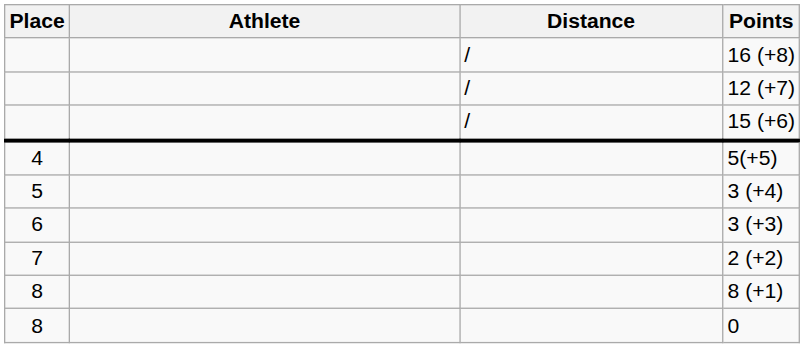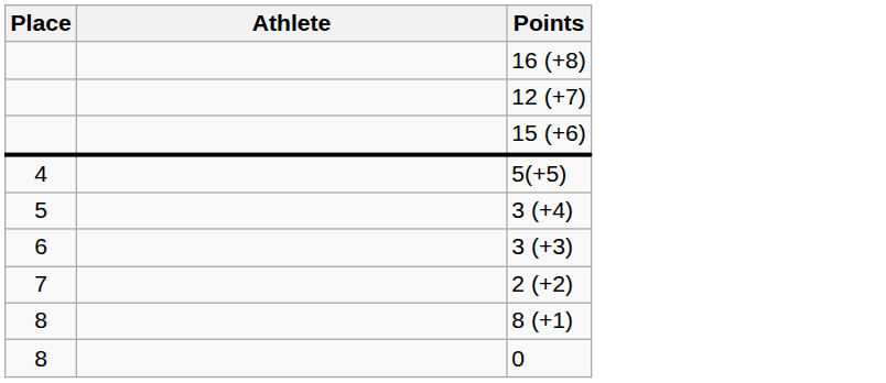- column: Distance | / | / | /
